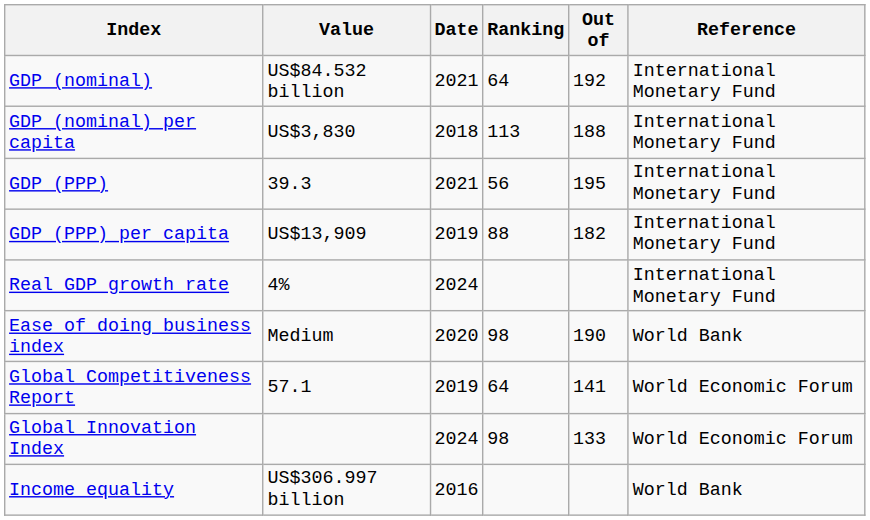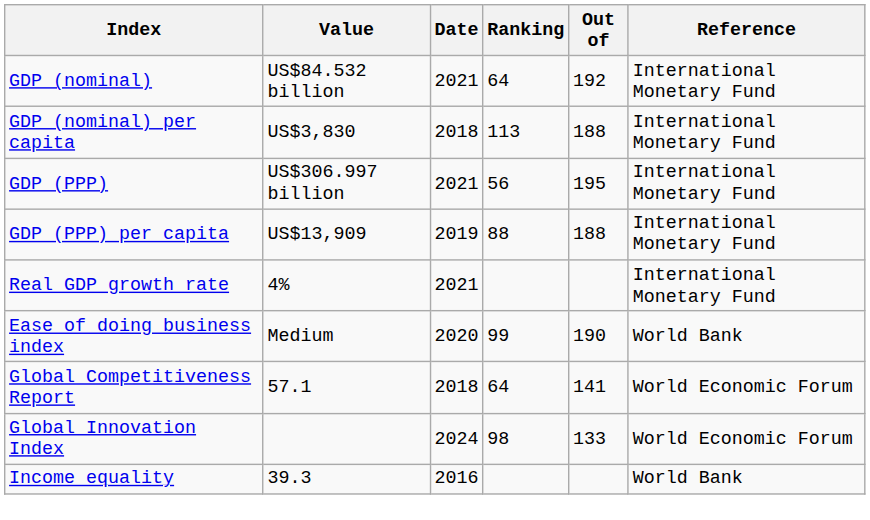GDP (PPP) | Value: 39.3 -> US$306.997 billion
GDP (PPP) per capita | Out of: 182 -> 188
Real GDP growth rate | Date: 2024 -> 2021
Ease of doing business index | Ranking: 98 -> 99
Global Competitiveness Report | Date: 2019 -> 2018
Income equality | Value: US$306.997 billion -> 39.3
